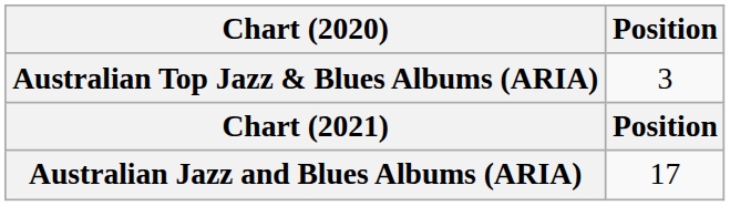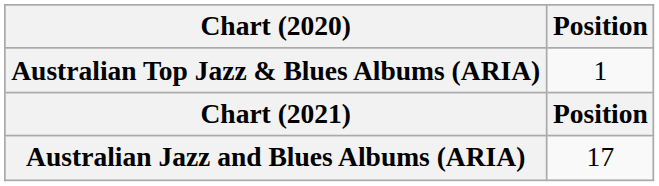Australian Top Jazz & Blues Albums (ARIA) | Position: 3 -> 1
